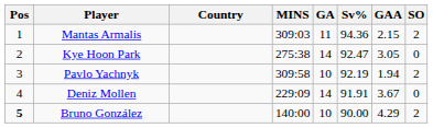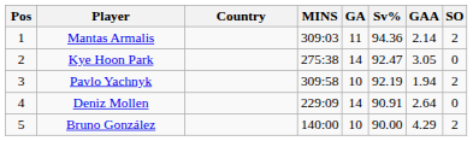Mantas Armalis | GAA: 2.15 -> 2.14
Deniz Mollen | Sv%: 91.91 -> 90.91
Deniz Mollen | GAA: 3.67 -> 2.64
Bruno González | Pos: bold -> normal
